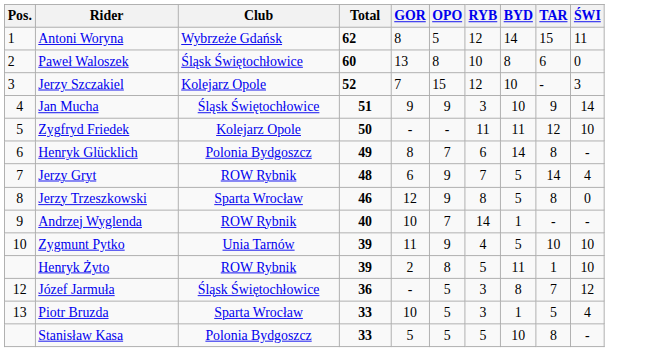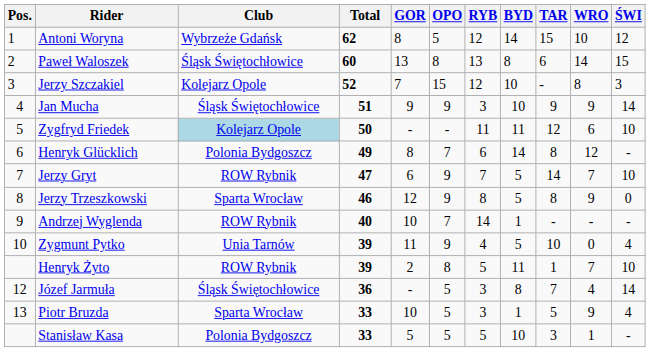+ column: WRO | 10 | 14 | 8 | 9 | 6 | 12 | 7 | 9 | - | 0 | 7 | 4 | 9 | 1
Antoni Woryna | ŚWI: 11 -> 12
Paweł Waloszek | RYB: 10 -> 13
Paweł Waloszek | ŚWI: 0 -> 15
Zygfryd Friedek | Club: no background -> lightblue background
Jerzy Gryt | Total: 48 -> 47
Jerzy Gryt | ŚWI: 4 -> 10
Zygmunt Pytko | ŚWI: 10 -> 4
Józef Jarmuła | ŚWI: 12 -> 14
Stanisław Kasa | TAR: 8 -> 3
